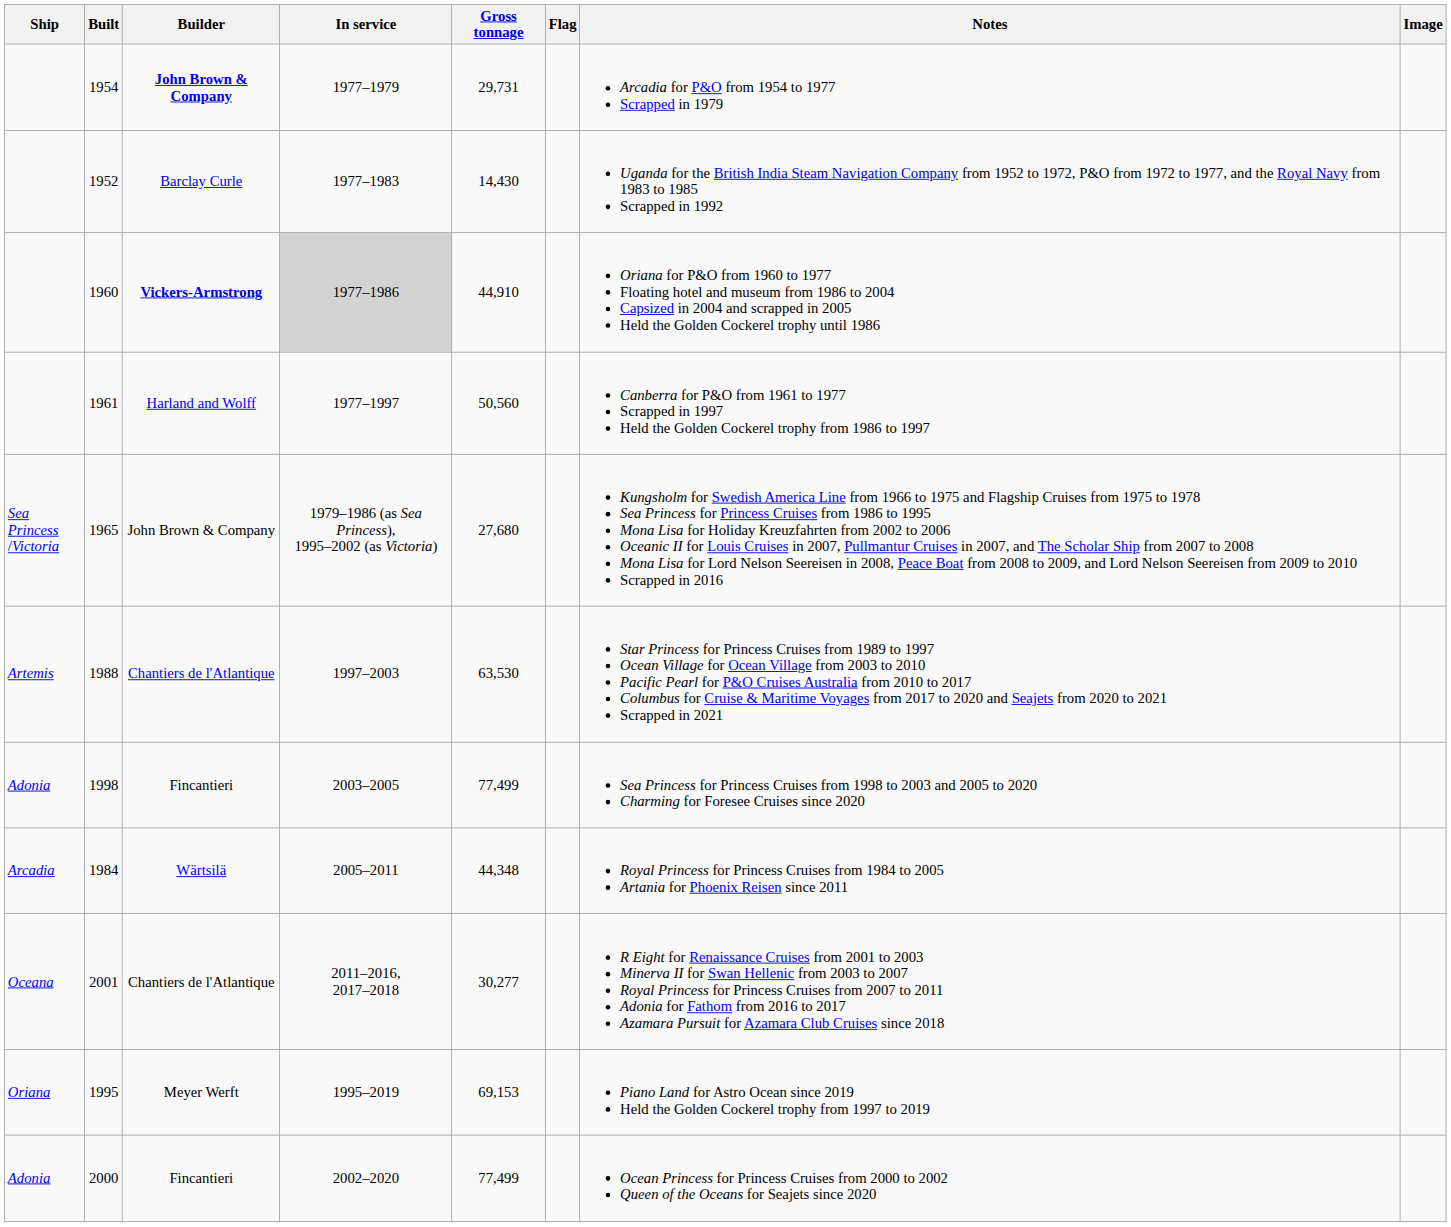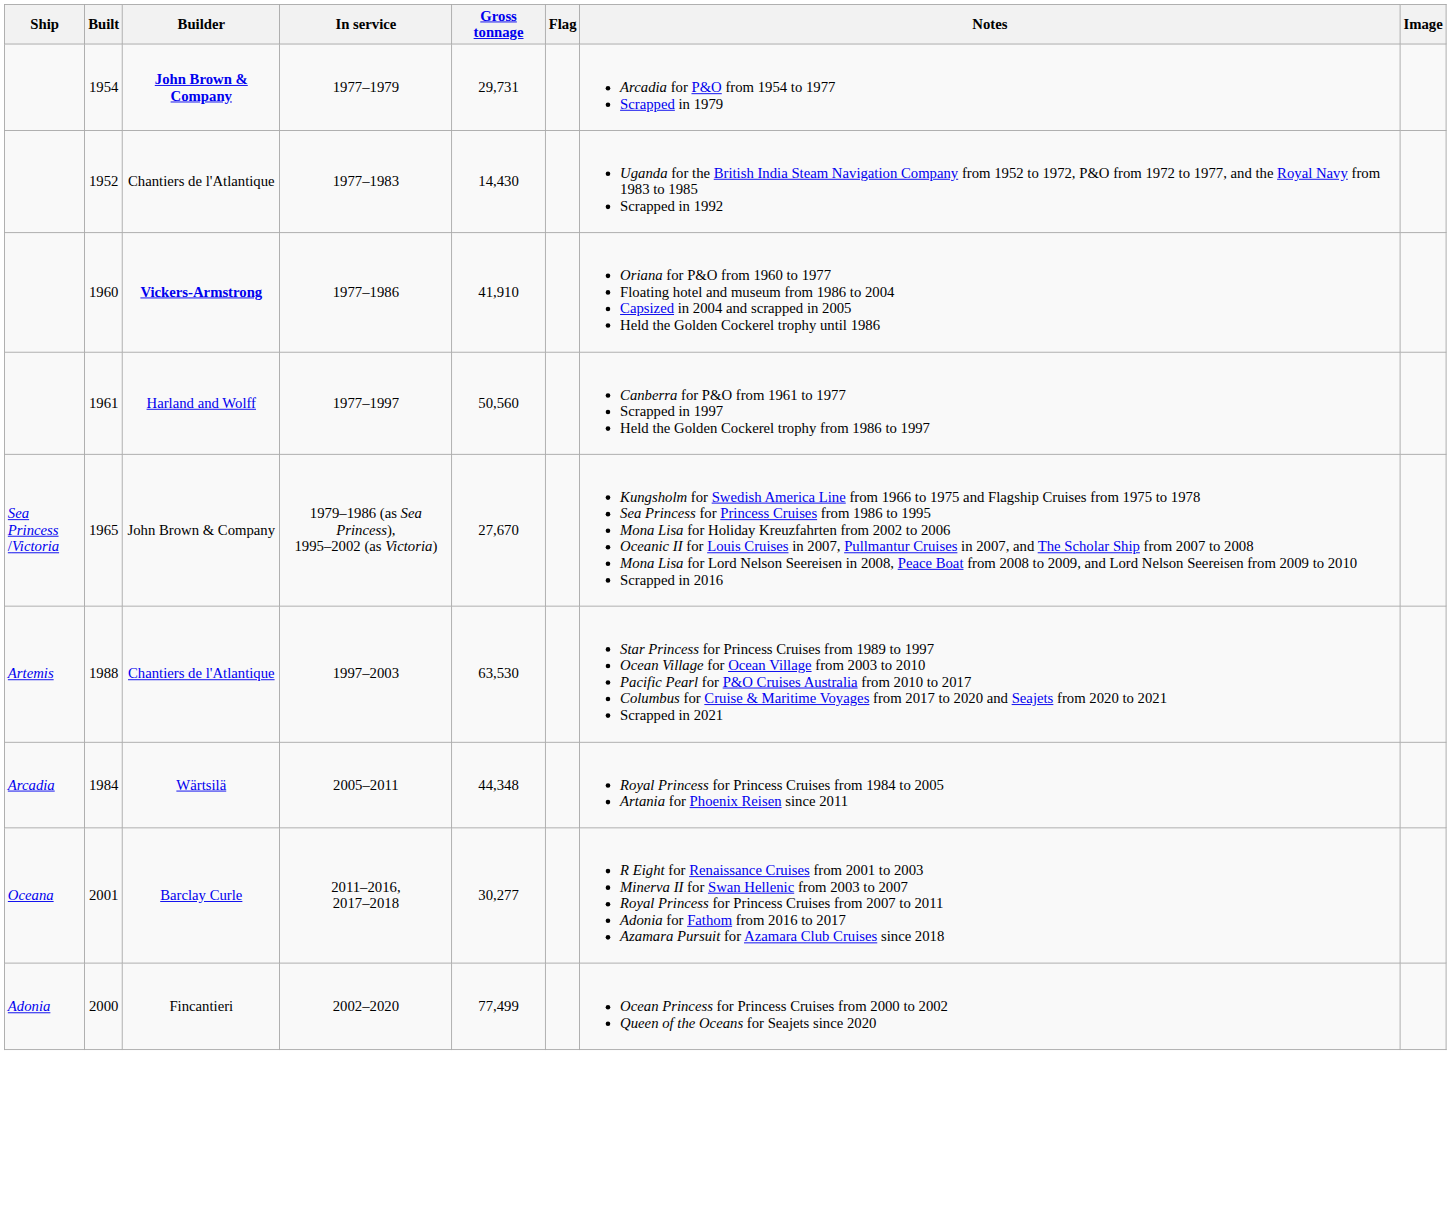1952 | Builder: Barclay Curle -> Chantiers de l'Atlantique
1960 | In service: lightgrey background -> no background
1960 | Gross tonnage: 44,910 -> 41,910
1965 | Gross tonnage: 27,680 -> 27,670
- row: Adonia | 1998 | Fincantieri | 2003–2005 | 77,499 | Sea Princess for Princess Cruises from 1998 to 2003 and 2005 to 2020 Charming for Foresee Cruises since 2020
2001 | Builder: Chantiers de l'Atlantique -> Barclay Curle
- row: Oriana | 1995 | Meyer Werft | 1995–2019 | 69,153 | Piano Land for Astro Ocean since 2019 Held the Golden Cockerel trophy from 1997 to 2019
